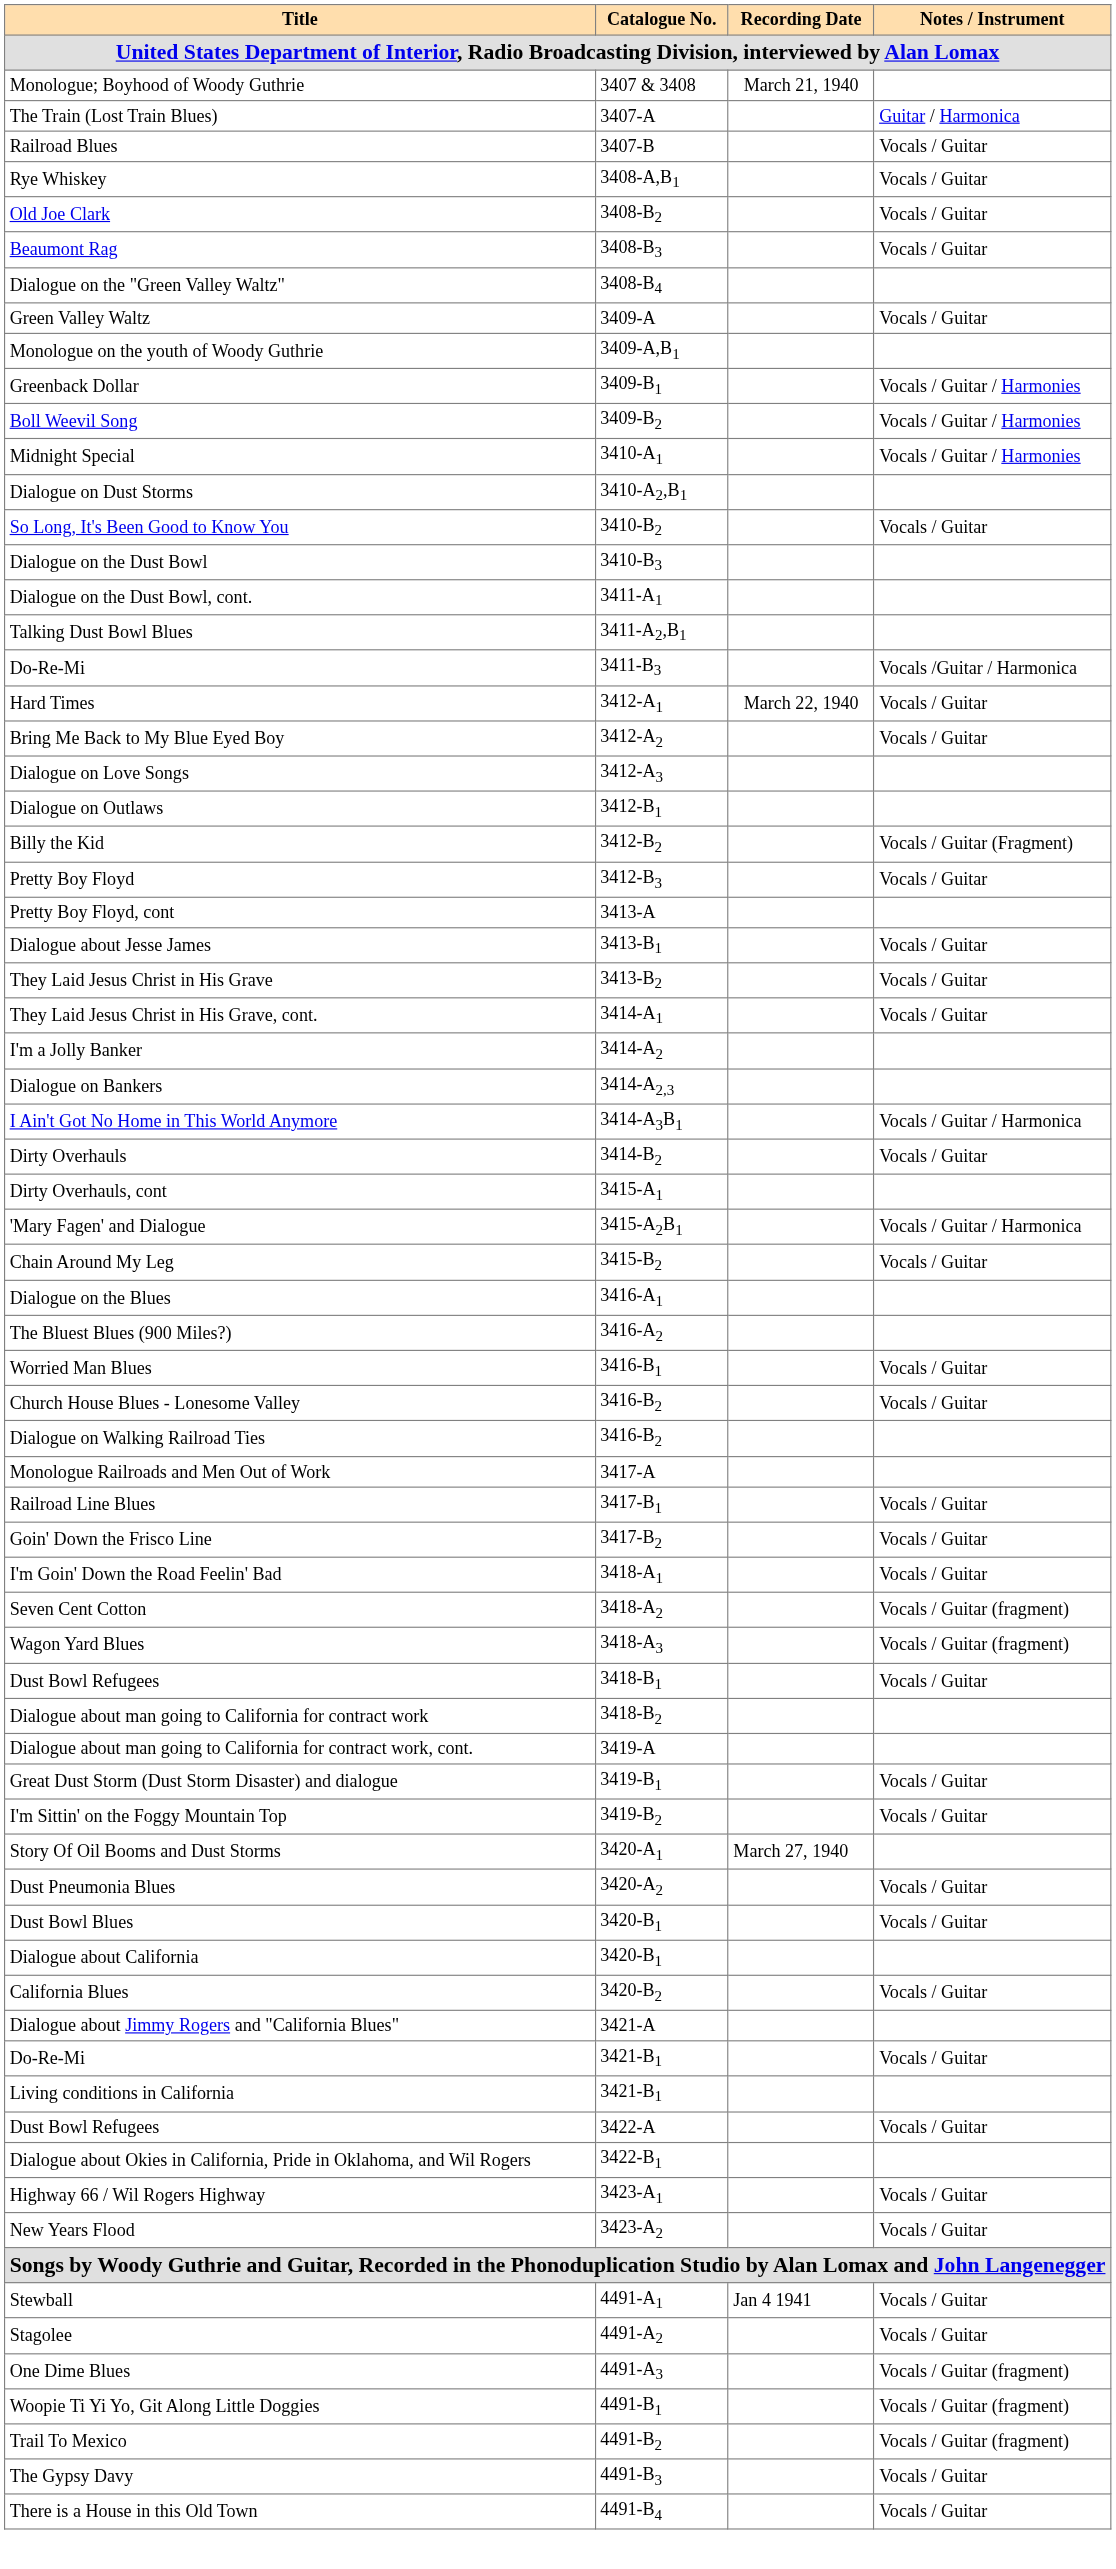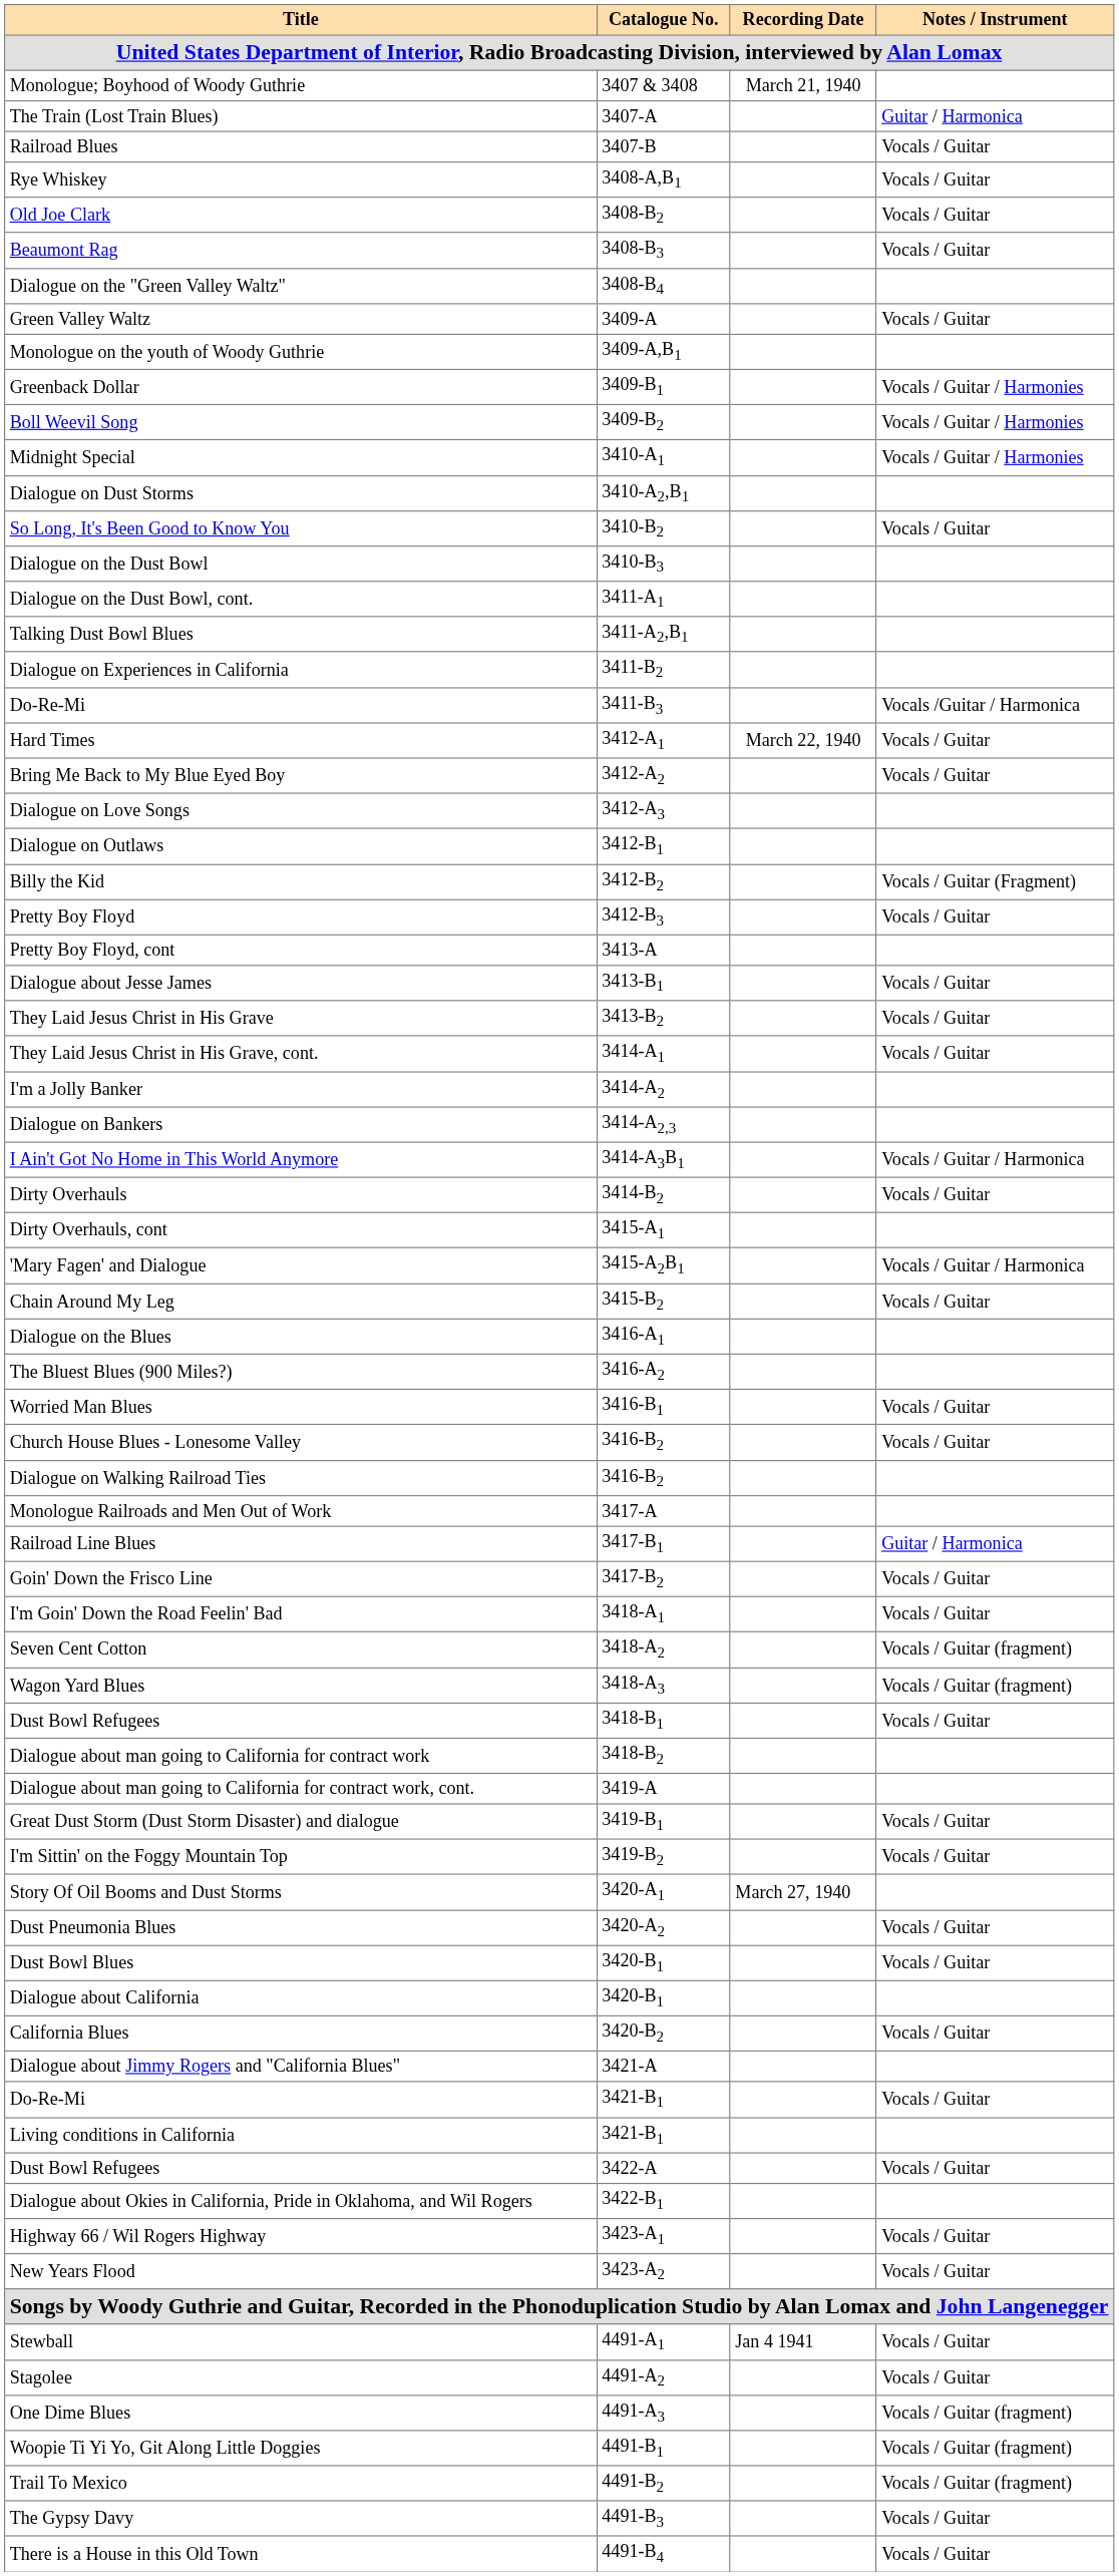+ row: Dialogue on Experiences in California | 3411-B2
Railroad Line Blues | Notes / Instrument: Vocals / Guitar -> Guitar / Harmonica
